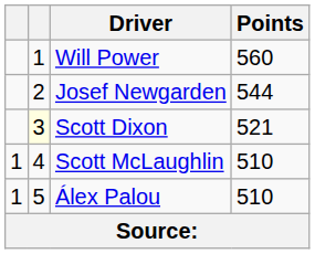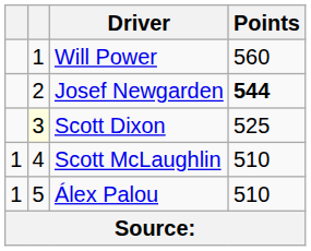Josef Newgarden | Points: normal -> bold
Scott Dixon | Points: 521 -> 525
